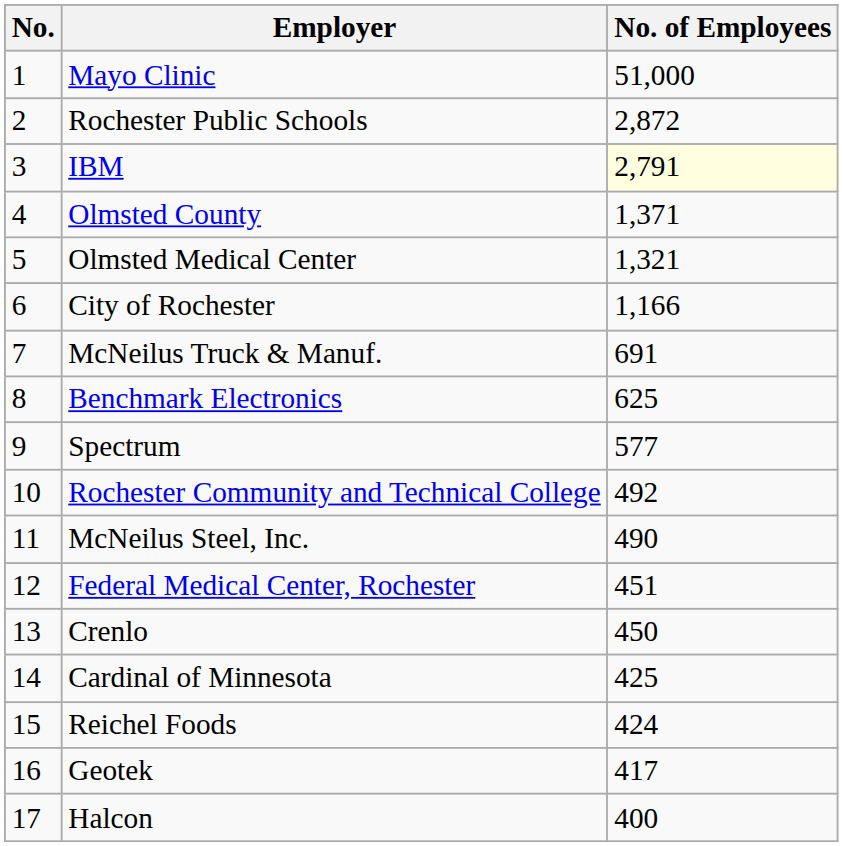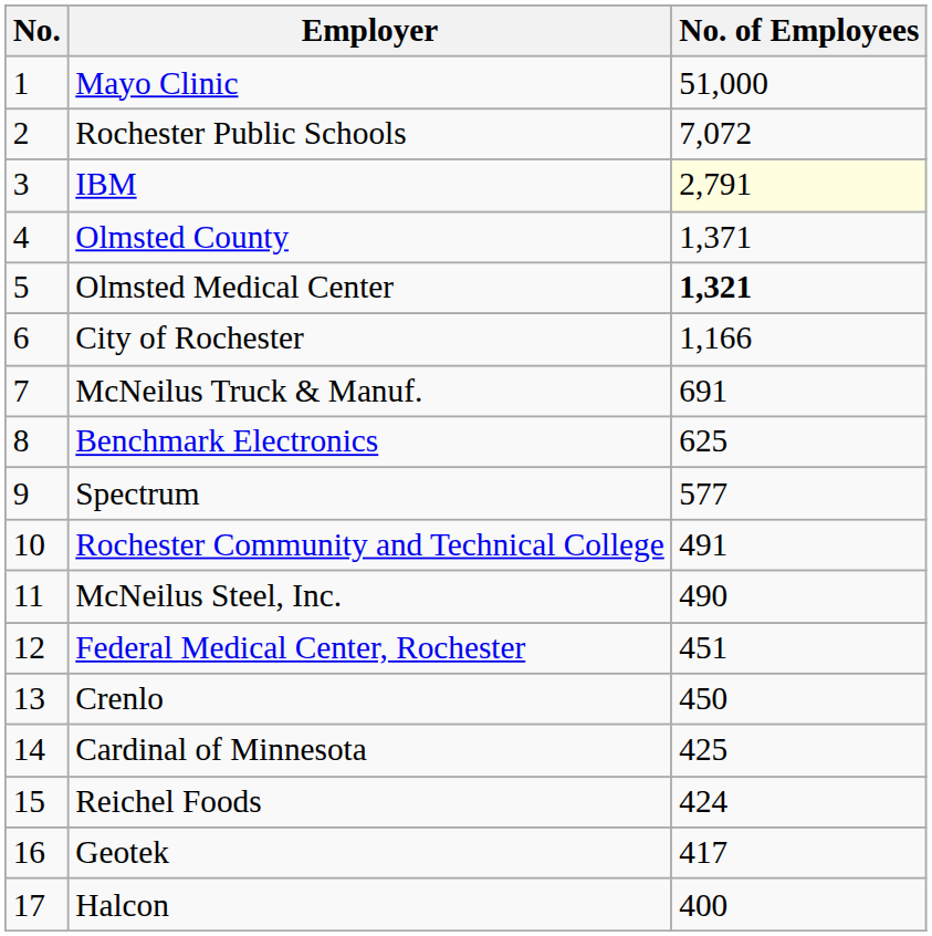Rochester Public Schools | No. of Employees: 2,872 -> 7,072
Olmsted Medical Center | No. of Employees: normal -> bold
Rochester Community and Technical College | No. of Employees: 492 -> 491
